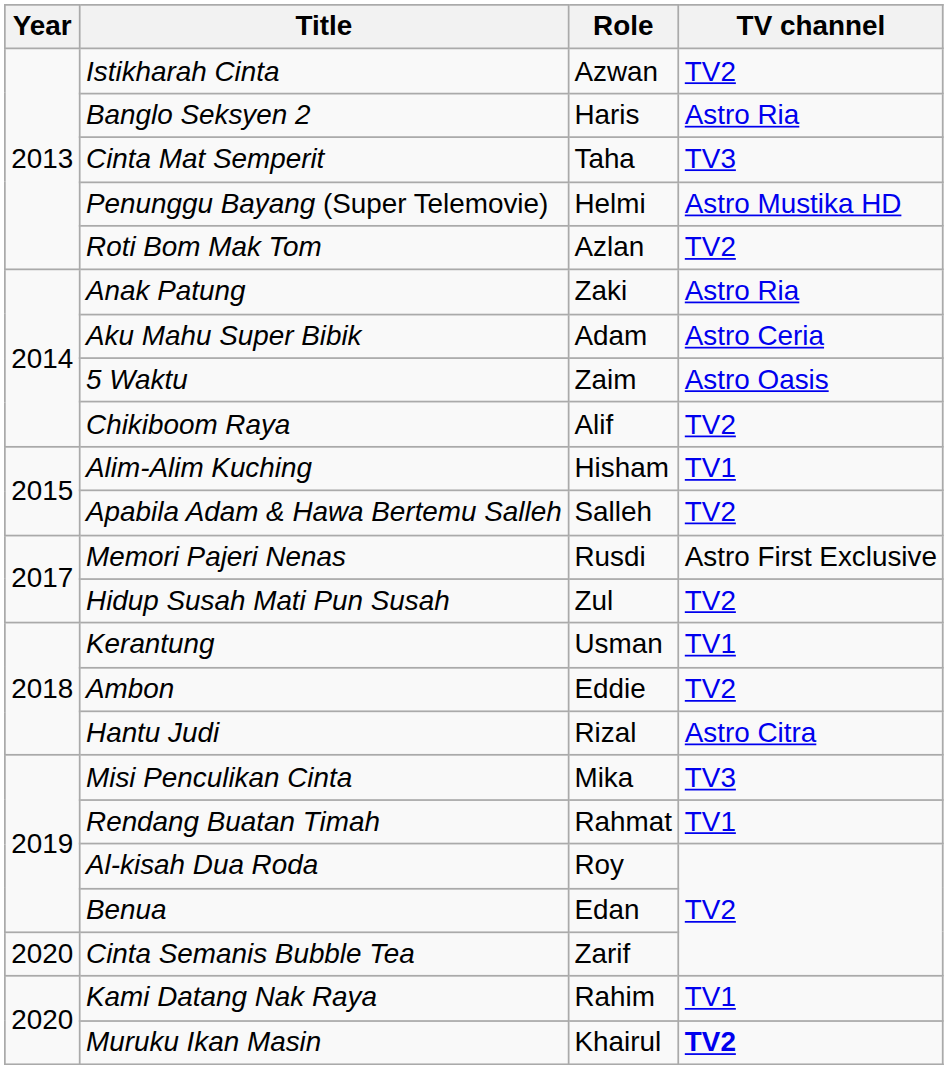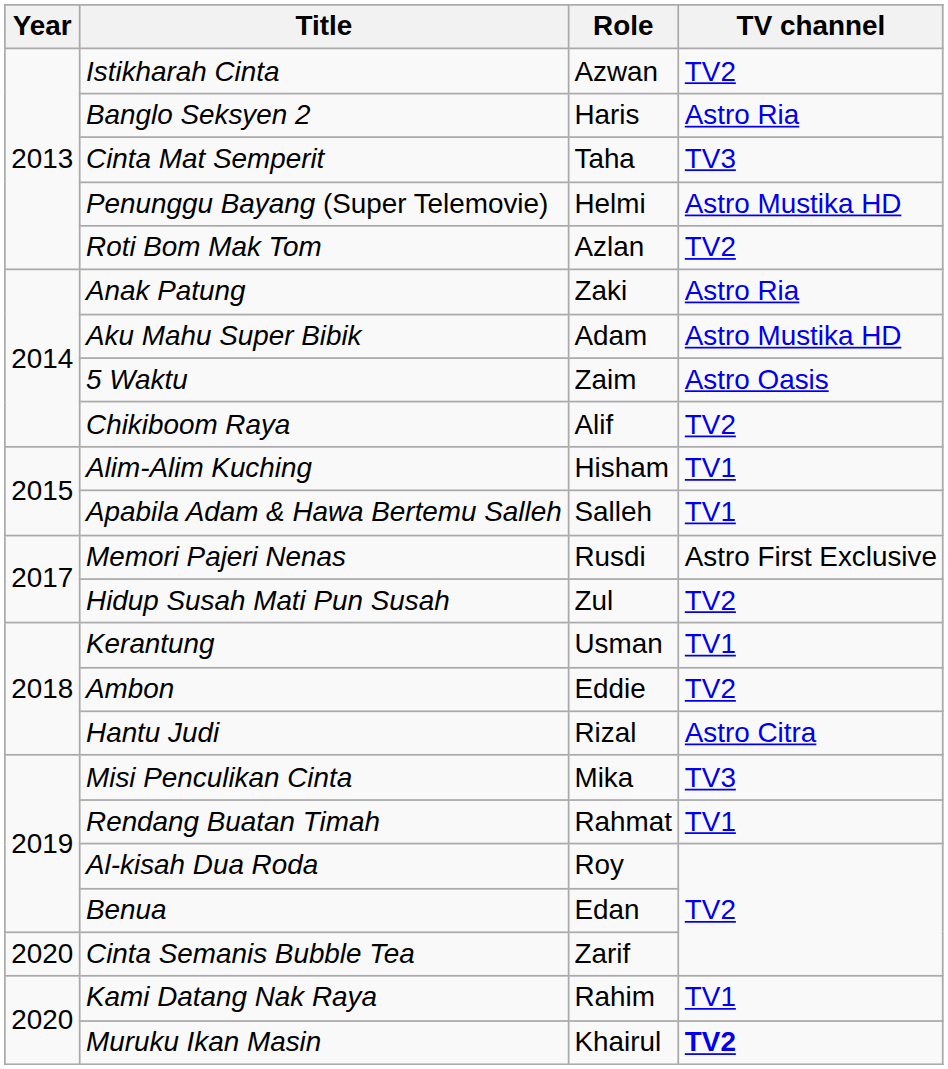Aku Mahu Super Bibik | TV channel: Astro Ceria -> Astro Mustika HD
Apabila Adam & Hawa Bertemu Salleh | TV channel: TV2 -> TV1
